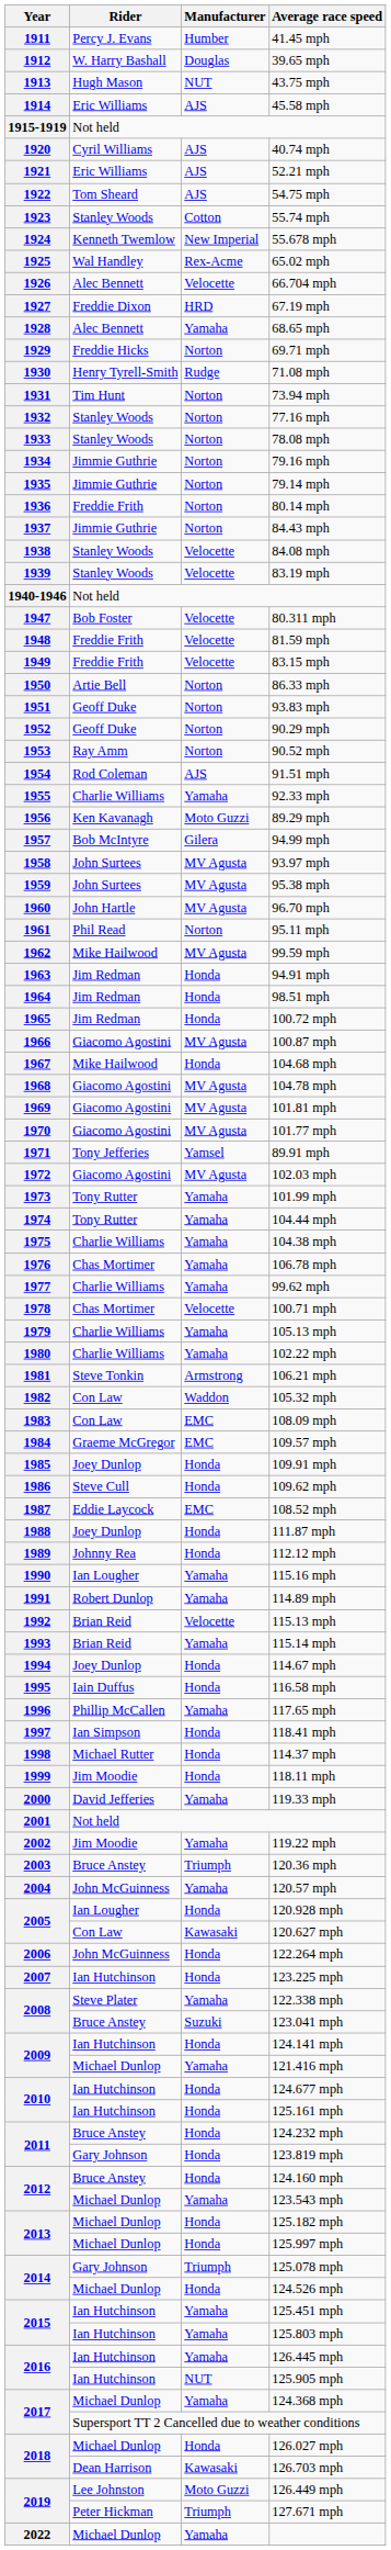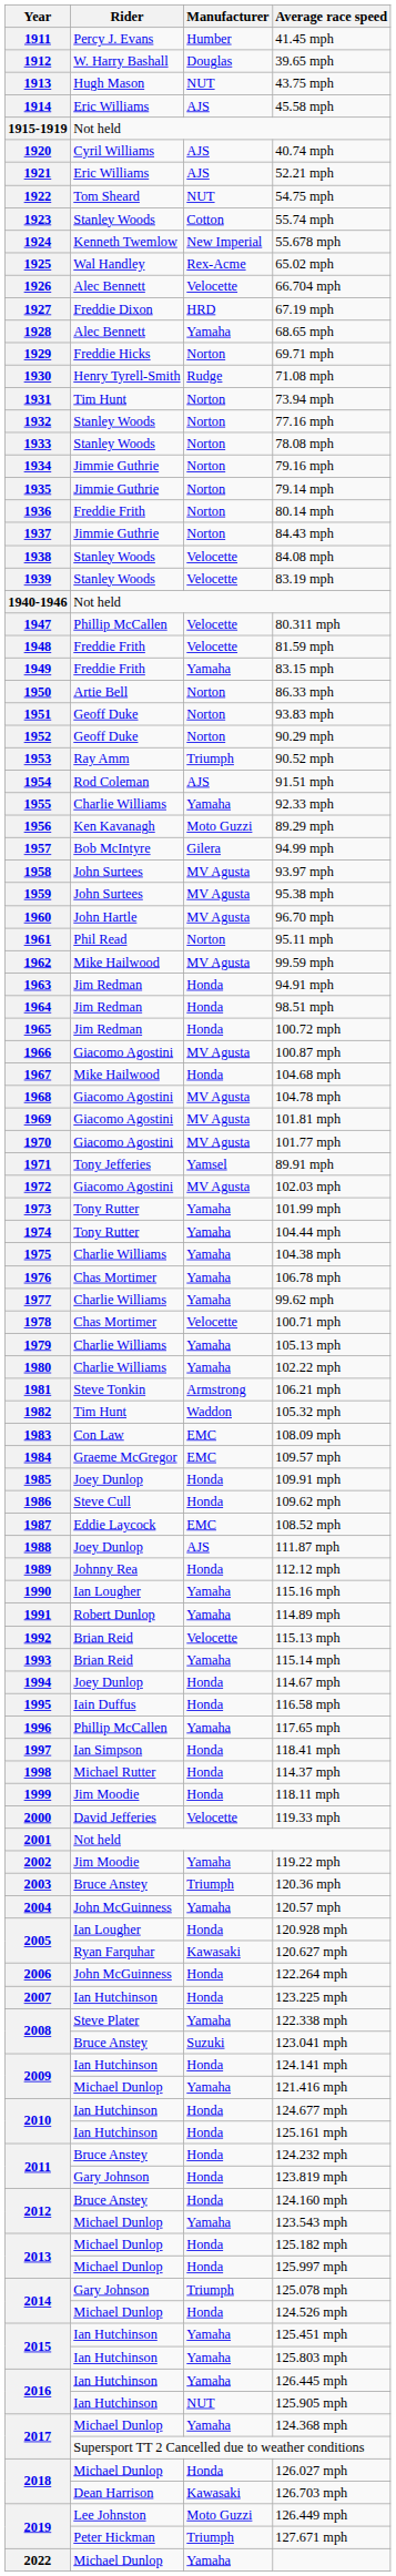54.75 mph | Manufacturer: AJS -> NUT
80.311 mph | Rider: Bob Foster -> Phillip McCallen
83.15 mph | Manufacturer: Velocette -> Yamaha
90.52 mph | Manufacturer: Norton -> Triumph
105.32 mph | Rider: Con Law -> Tim Hunt
111.87 mph | Manufacturer: Honda -> AJS
119.33 mph | Manufacturer: Yamaha -> Velocette
120.627 mph | Rider: Con Law -> Ryan Farquhar
